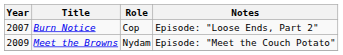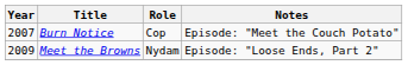Burn Notice | Notes: Episode: "Loose Ends, Part 2" -> Episode: "Meet the Couch Potato"
Meet the Browns | Notes: Episode: "Meet the Couch Potato" -> Episode: "Loose Ends, Part 2"
